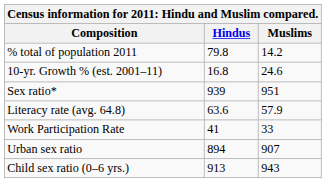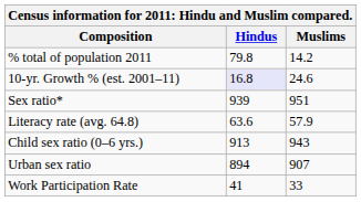10-yr. Growth % (est. 2001–11) | Hindus: no background -> lavender background
rows swapped: Work Participation Rate <-> Child sex ratio (0–6 yrs.)
